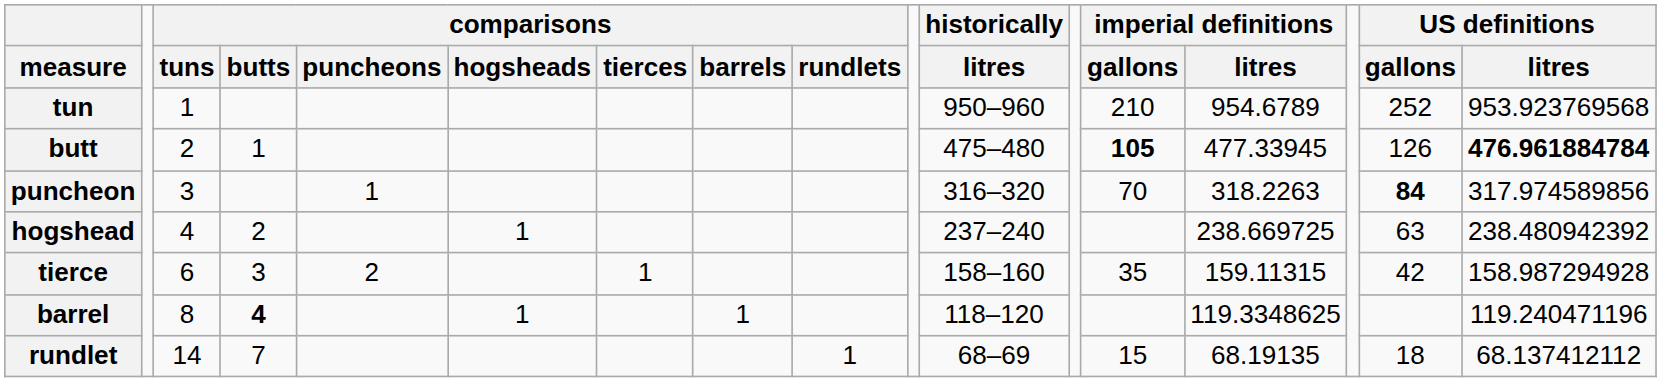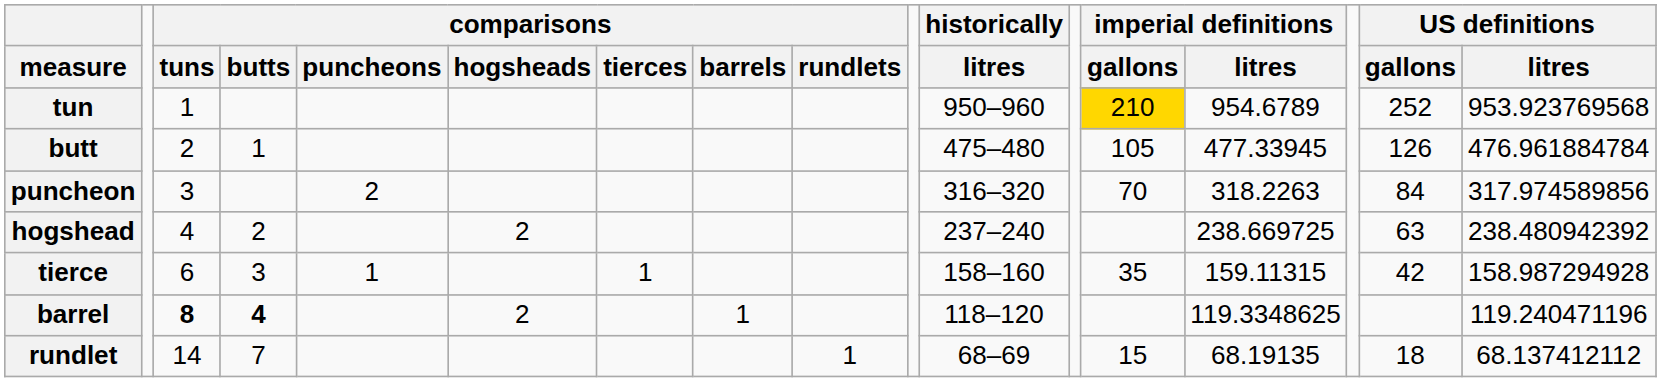tun | imperial definitions / gallons: no background -> gold background
butt | imperial definitions / gallons: bold -> normal
butt | US definitions / litres: bold -> normal
puncheon | comparisons / puncheons: 1 -> 2
puncheon | US definitions / gallons: bold -> normal
hogshead | comparisons / hogsheads: 1 -> 2
tierce | comparisons / puncheons: 2 -> 1
barrel | comparisons / tuns: normal -> bold
barrel | comparisons / hogsheads: 1 -> 2
